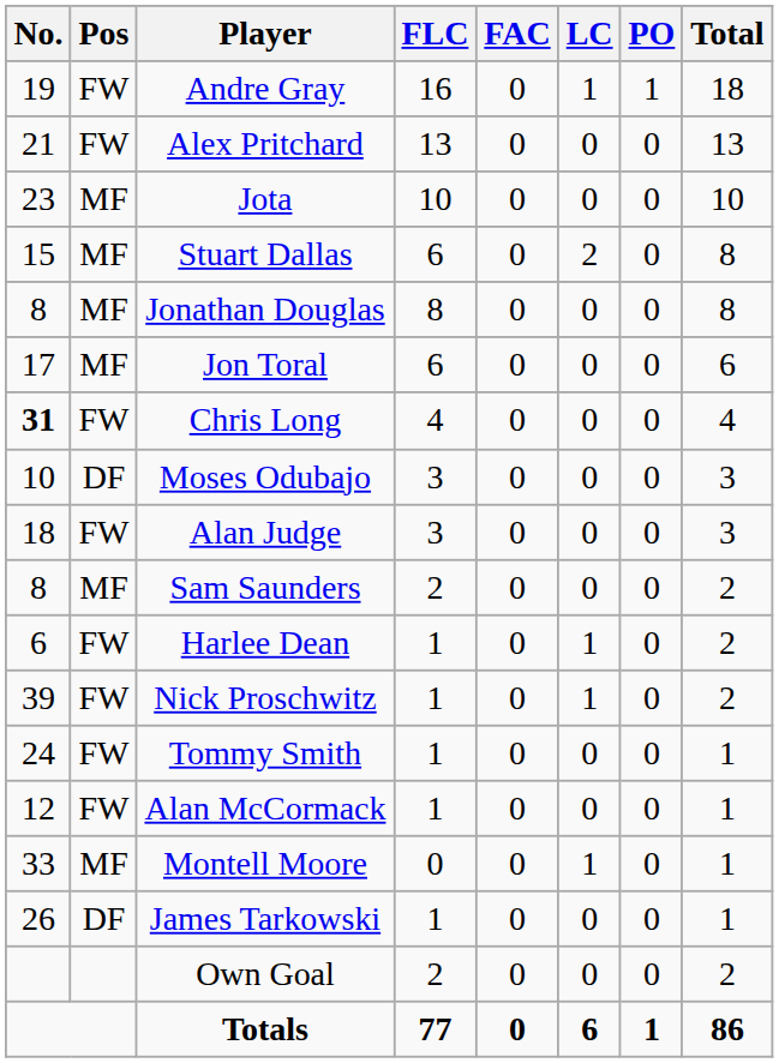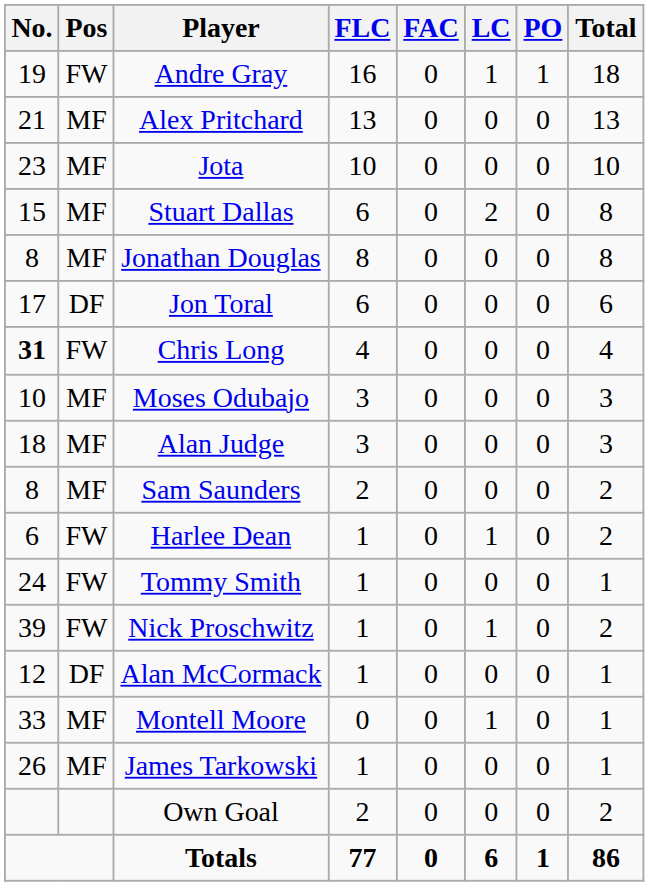Alex Pritchard | Pos: FW -> MF
Jon Toral | Pos: MF -> DF
Moses Odubajo | Pos: DF -> MF
Alan Judge | Pos: FW -> MF
rows swapped: Nick Proschwitz <-> Tommy Smith
Alan McCormack | Pos: FW -> DF
James Tarkowski | Pos: DF -> MF
